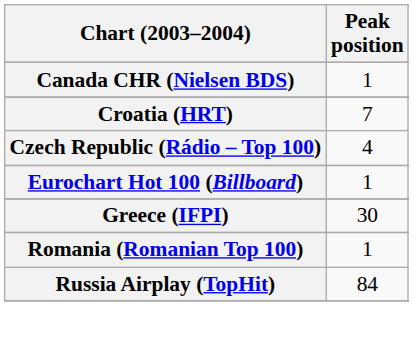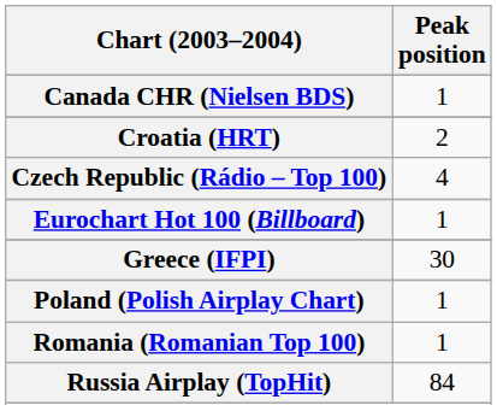Croatia (HRT) | Peak position: 7 -> 2
+ row: Poland (Polish Airplay Chart) | 1
